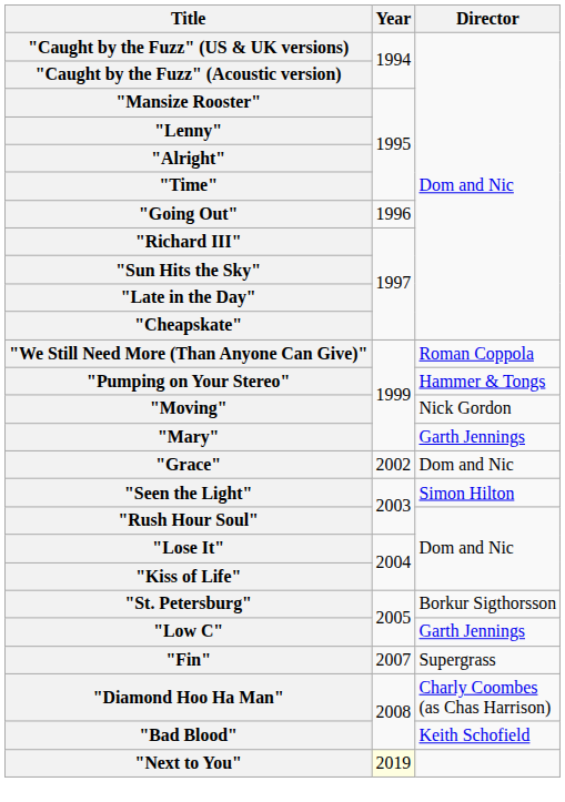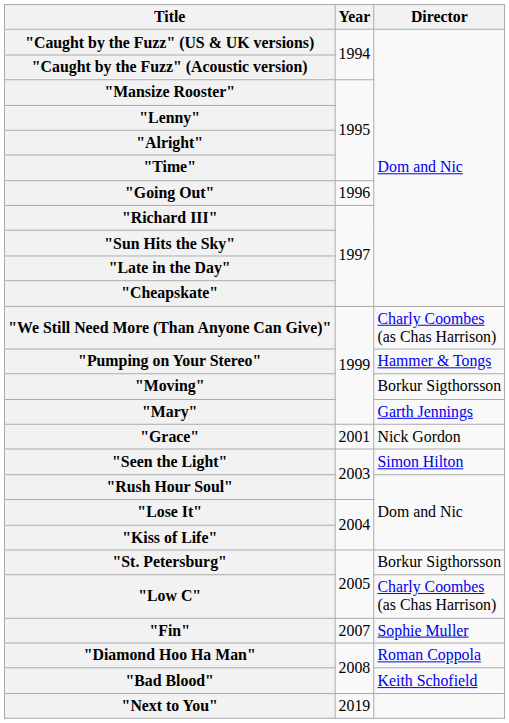"We Still Need More (Than Anyone Can Give)" | Director: Roman Coppola -> Charly Coombes (as Chas Harrison)
"Moving" | Director: Nick Gordon -> Borkur Sigthorsson
"Grace" | Year: 2002 -> 2001
"Grace" | Director: Dom and Nic -> Nick Gordon
"Low C" | Director: Garth Jennings -> Charly Coombes (as Chas Harrison)
"Fin" | Director: Supergrass -> Sophie Muller
"Diamond Hoo Ha Man" | Director: Charly Coombes (as Chas Harrison) -> Roman Coppola
"Next to You" | Year: lightyellow background -> no background
